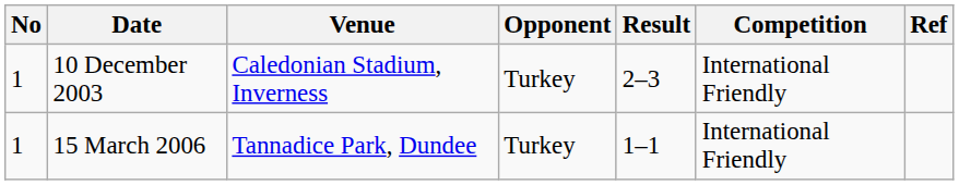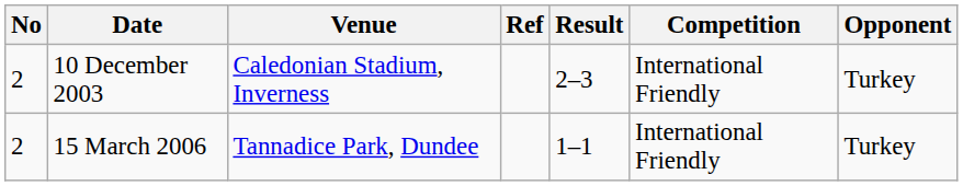columns swapped: Opponent <-> Ref
10 December 2003 | No: 1 -> 2
15 March 2006 | No: 1 -> 2
